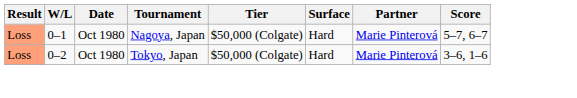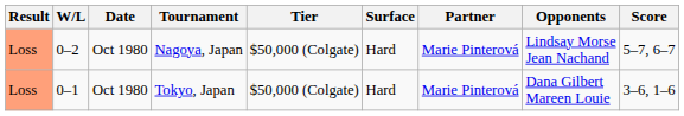+ column: Opponents | Lindsay Morse Jean Nachand | Dana Gilbert Mareen Louie
Nagoya, Japan | W/L: 0–1 -> 0–2
Tokyo, Japan | W/L: 0–2 -> 0–1
